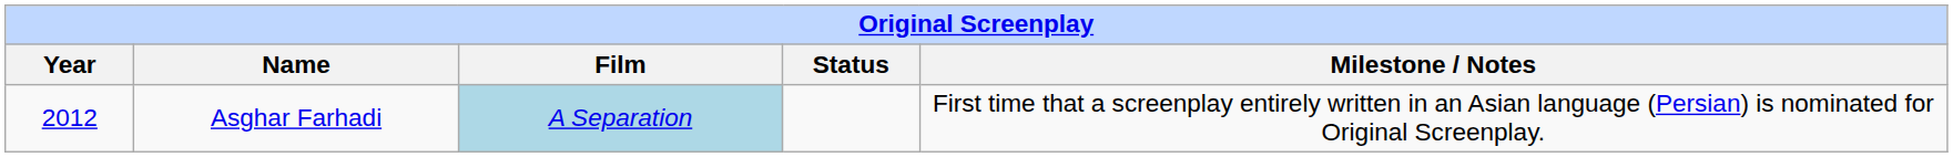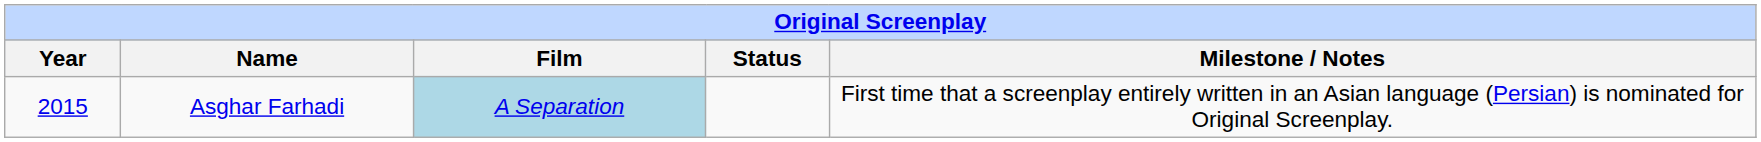Asghar Farhadi | Year: 2012 -> 2015
